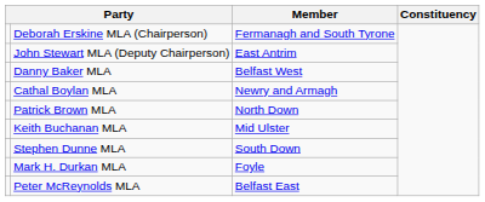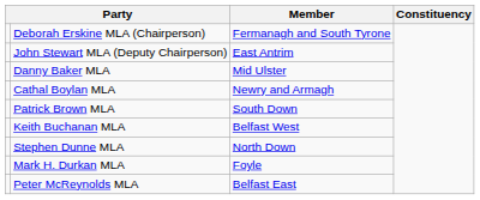Danny Baker MLA | Member: Belfast West -> Mid Ulster
Patrick Brown MLA | Member: North Down -> South Down
Keith Buchanan MLA | Member: Mid Ulster -> Belfast West
Stephen Dunne MLA | Member: South Down -> North Down
